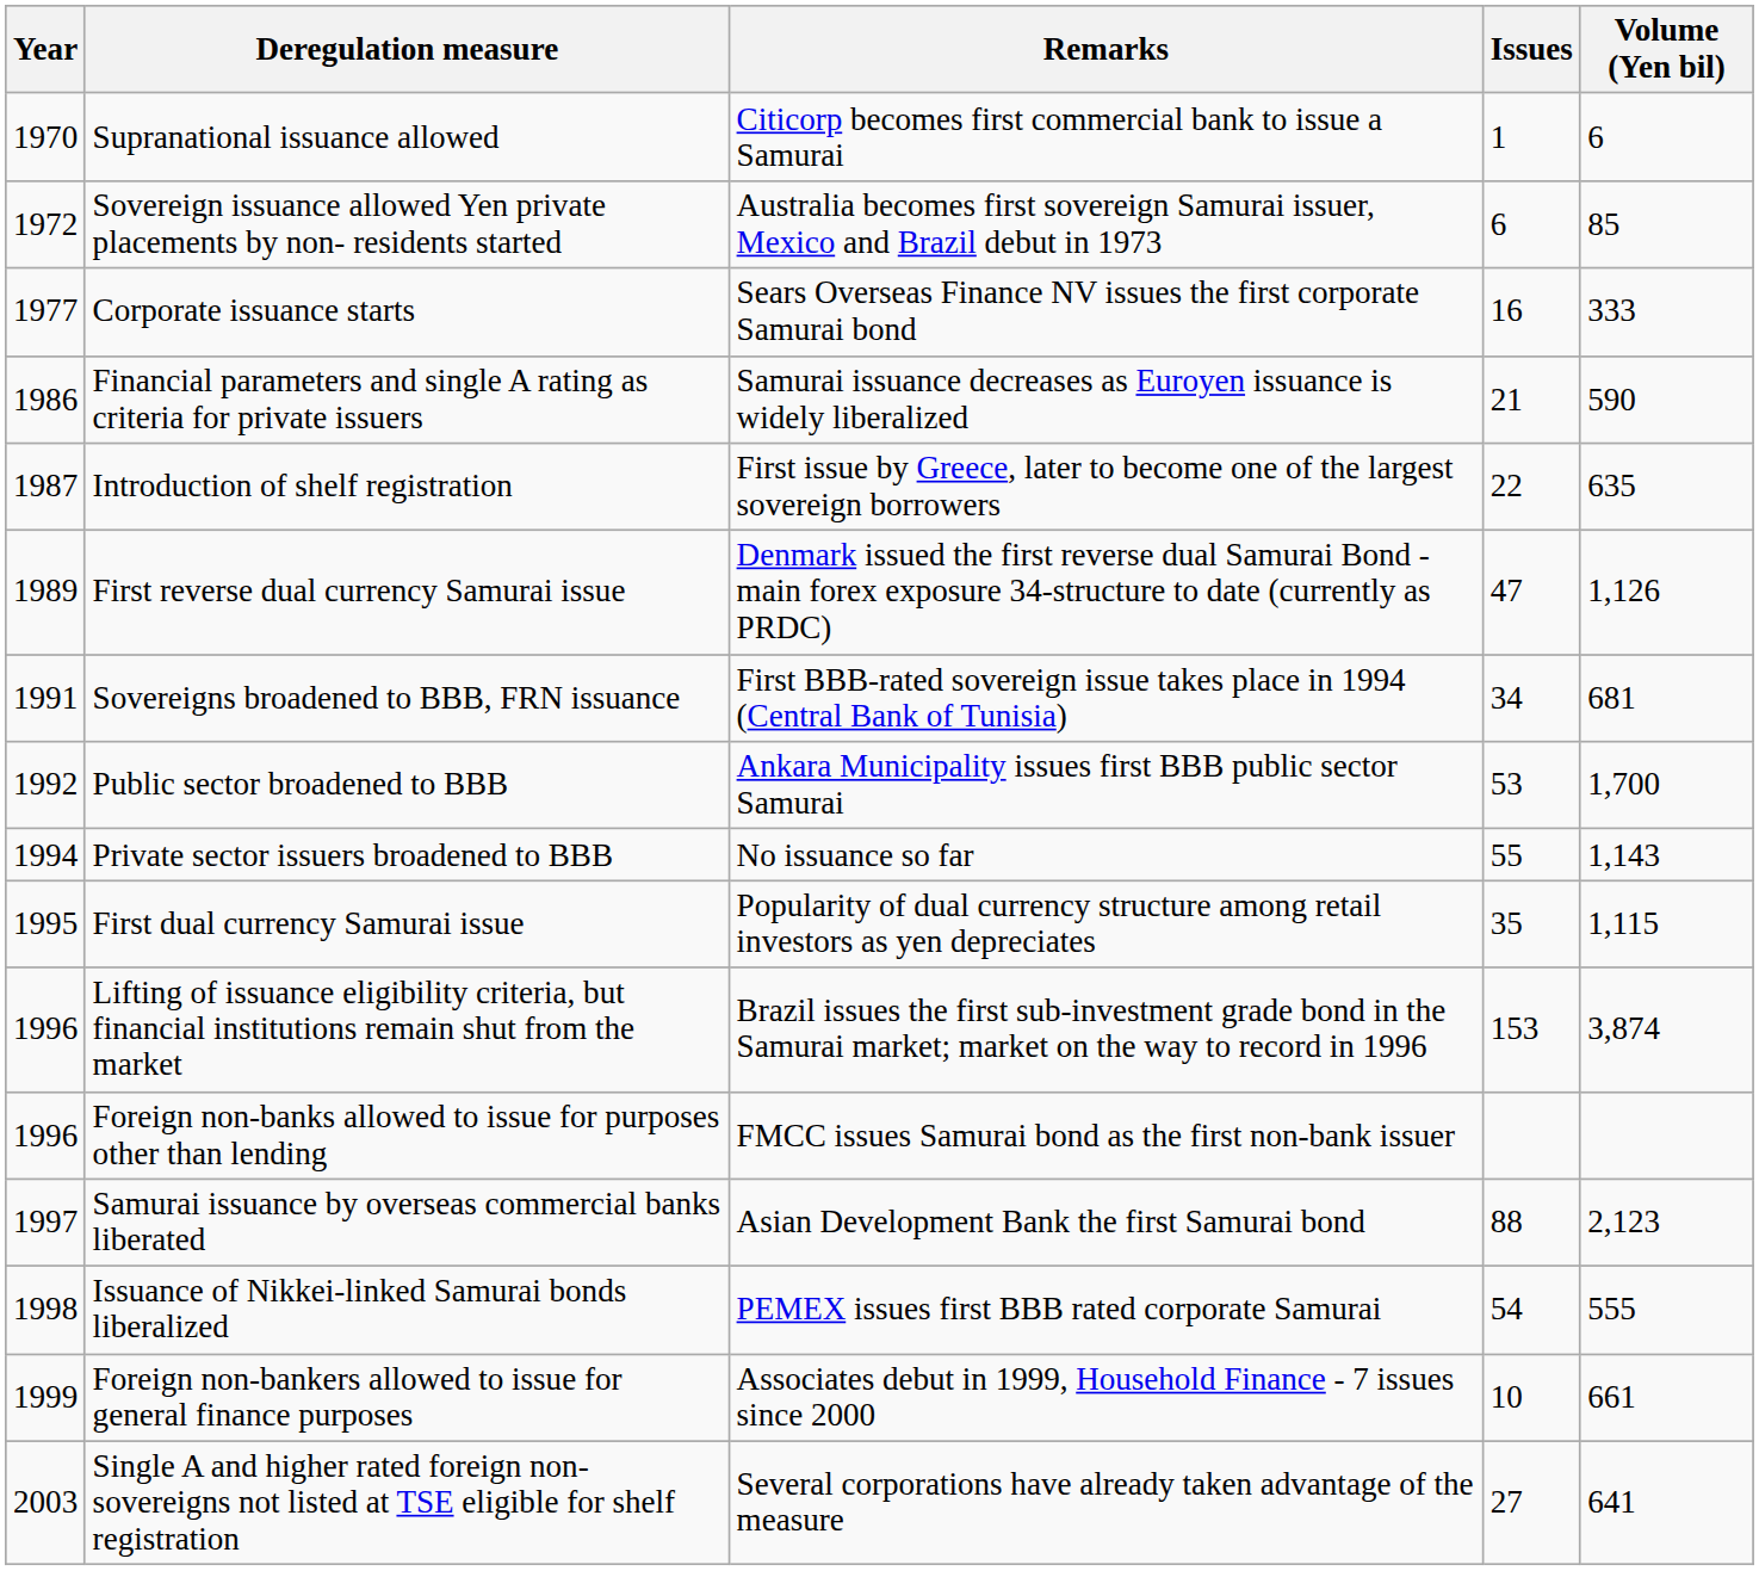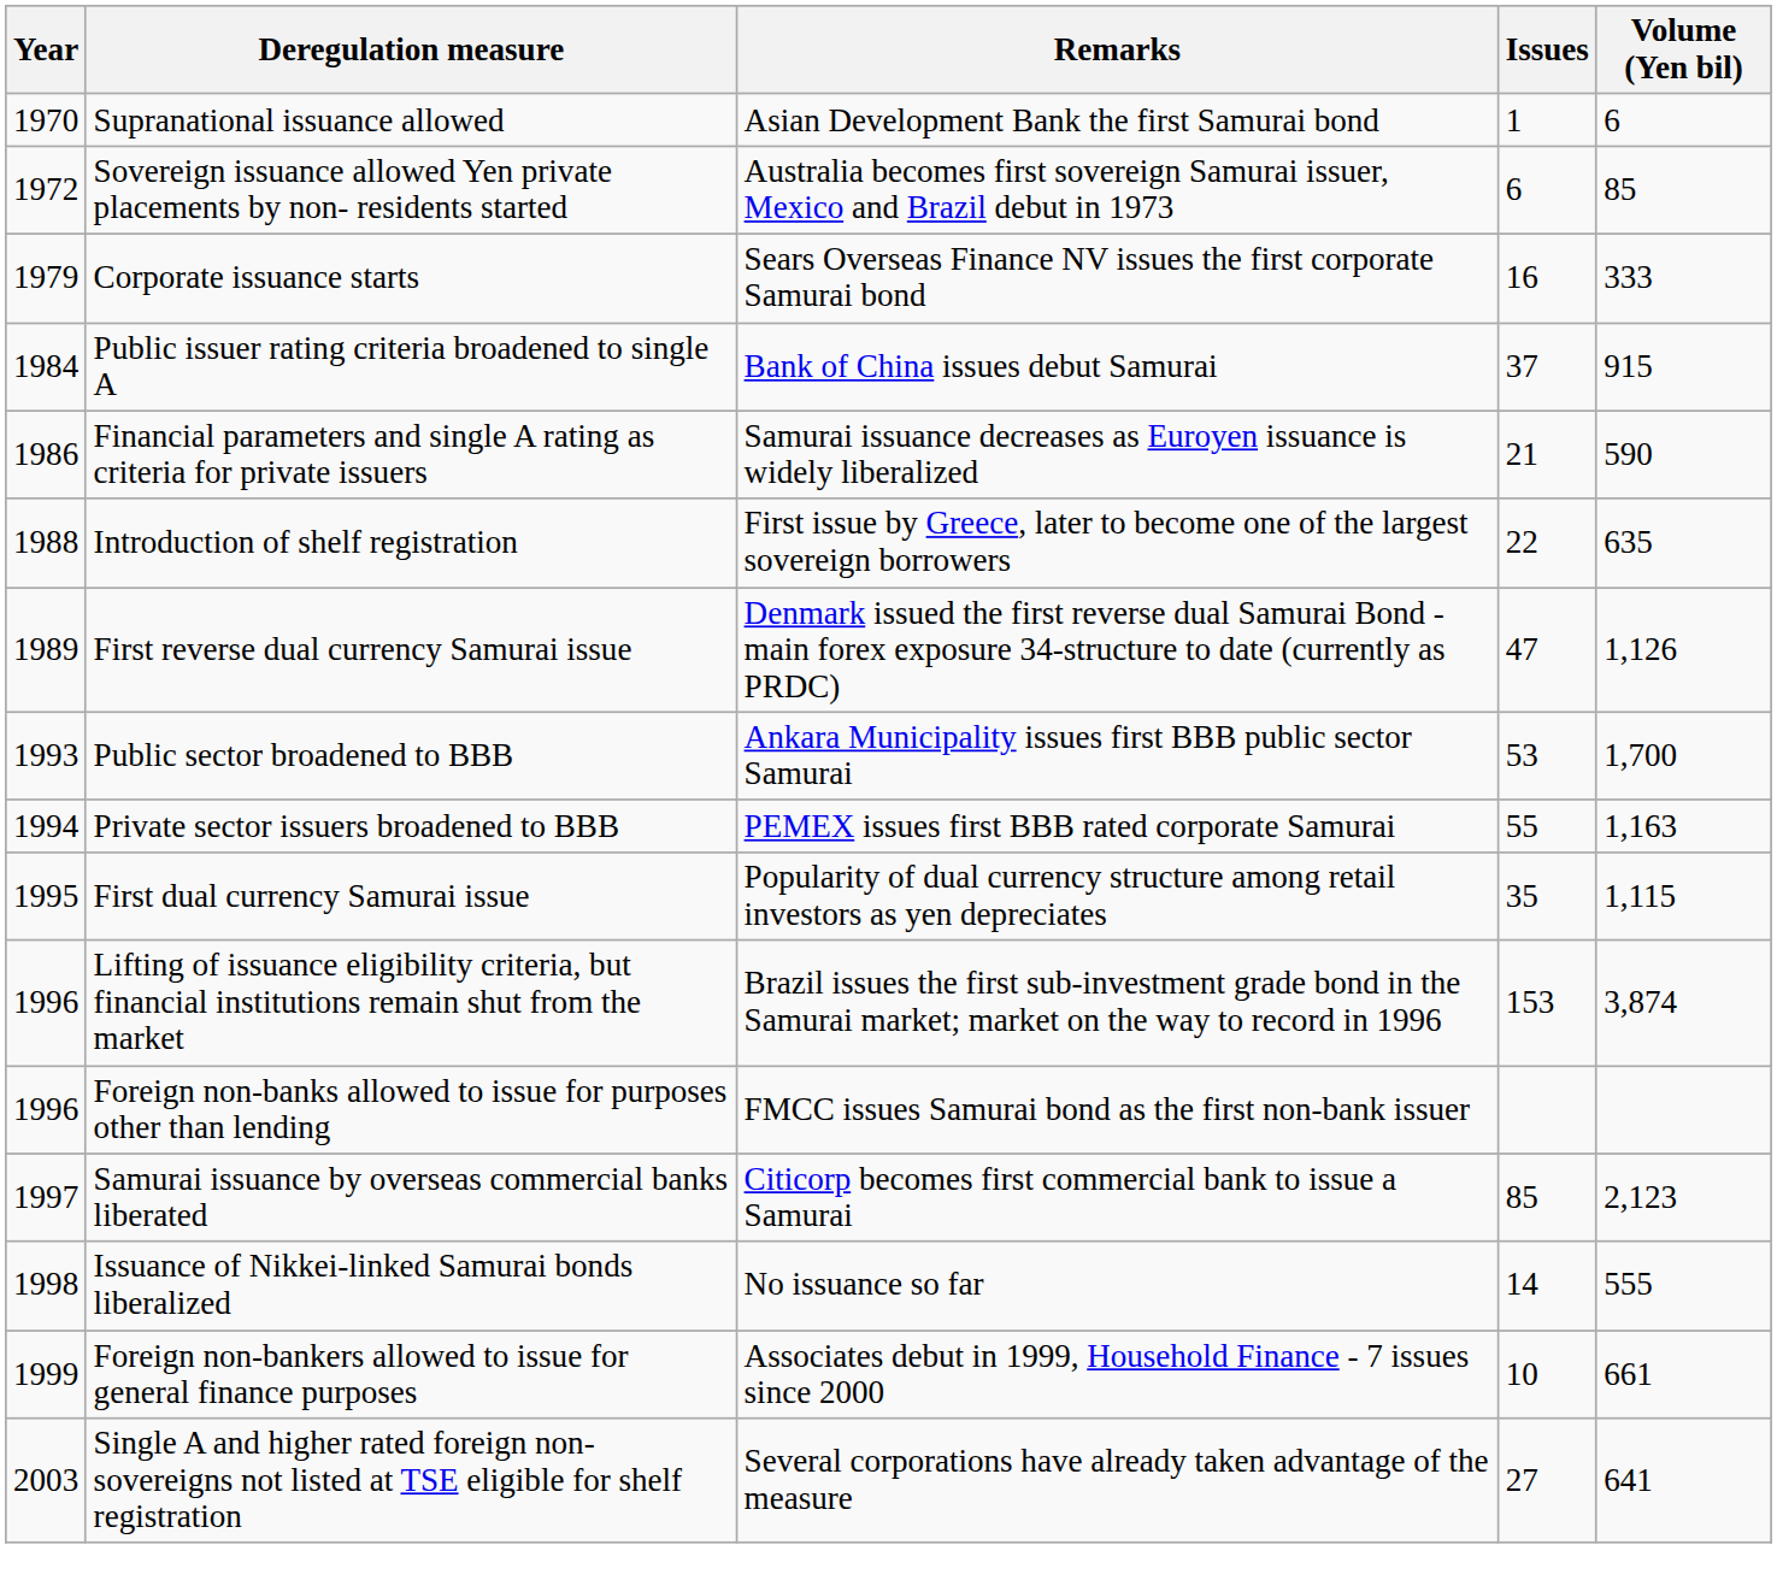Supranational issuance allowed | Remarks: Citicorp becomes first commercial bank to issue a Samurai -> Asian Development Bank the first Samurai bond
Corporate issuance starts | Year: 1977 -> 1979
+ row: 1984 | Public issuer rating criteria broadened to single A | Bank of China issues debut Samurai | 37 | 915
Introduction of shelf registration | Year: 1987 -> 1988
- row: 1991 | Sovereigns broadened to BBB, FRN issuance | First BBB-rated sovereign issue takes place in 1994 (Central Bank of Tunisia) | 34 | 681
Public sector broadened to BBB | Year: 1992 -> 1993
Private sector issuers broadened to BBB | Remarks: No issuance so far -> PEMEX issues first BBB rated corporate Samurai
Private sector issuers broadened to BBB | Volume (Yen bil): 1,143 -> 1,163
Samurai issuance by overseas commercial banks liberated | Remarks: Asian Development Bank the first Samurai bond -> Citicorp becomes first commercial bank to issue a Samurai
Samurai issuance by overseas commercial banks liberated | Issues: 88 -> 85
Issuance of Nikkei-linked Samurai bonds liberalized | Remarks: PEMEX issues first BBB rated corporate Samurai -> No issuance so far
Issuance of Nikkei-linked Samurai bonds liberalized | Issues: 54 -> 14
